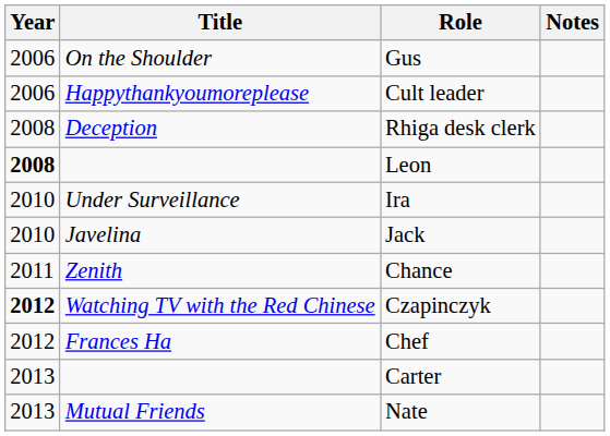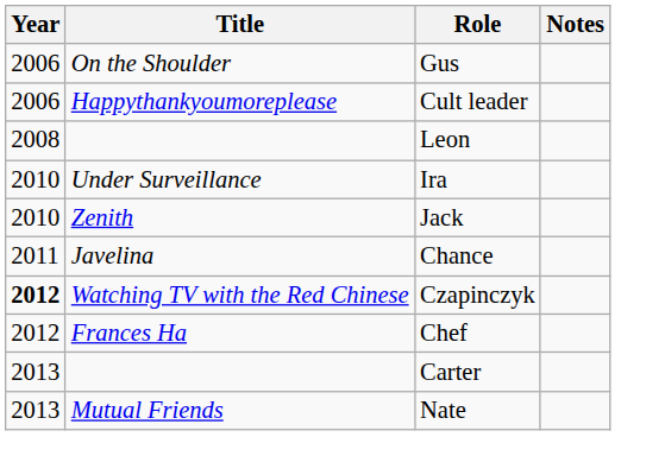- row: 2008 | Deception | Rhiga desk clerk
Leon | Year: bold -> normal
Jack | Title: Javelina -> Zenith
Chance | Title: Zenith -> Javelina
